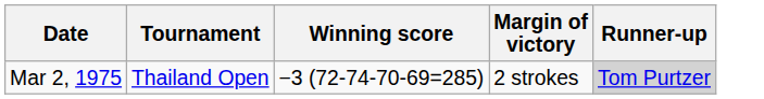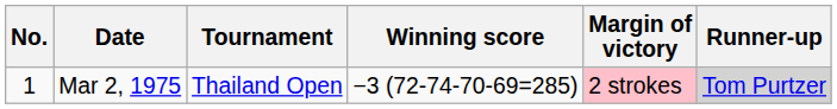+ column: No. | 1
Mar 2, 1975 | Margin of victory: no background -> pink background
